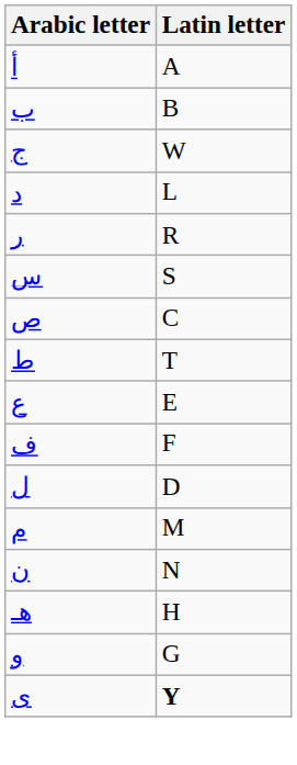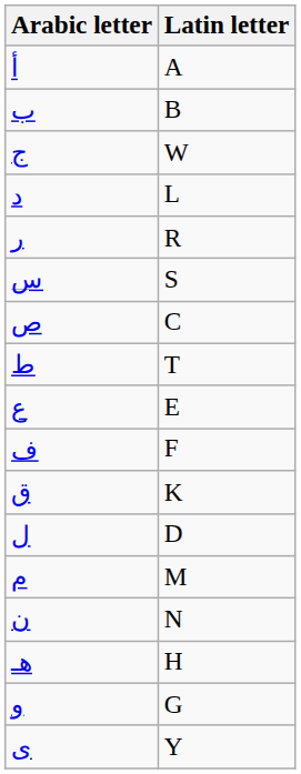+ row: ق | K
ی | Latin letter: bold -> normal
